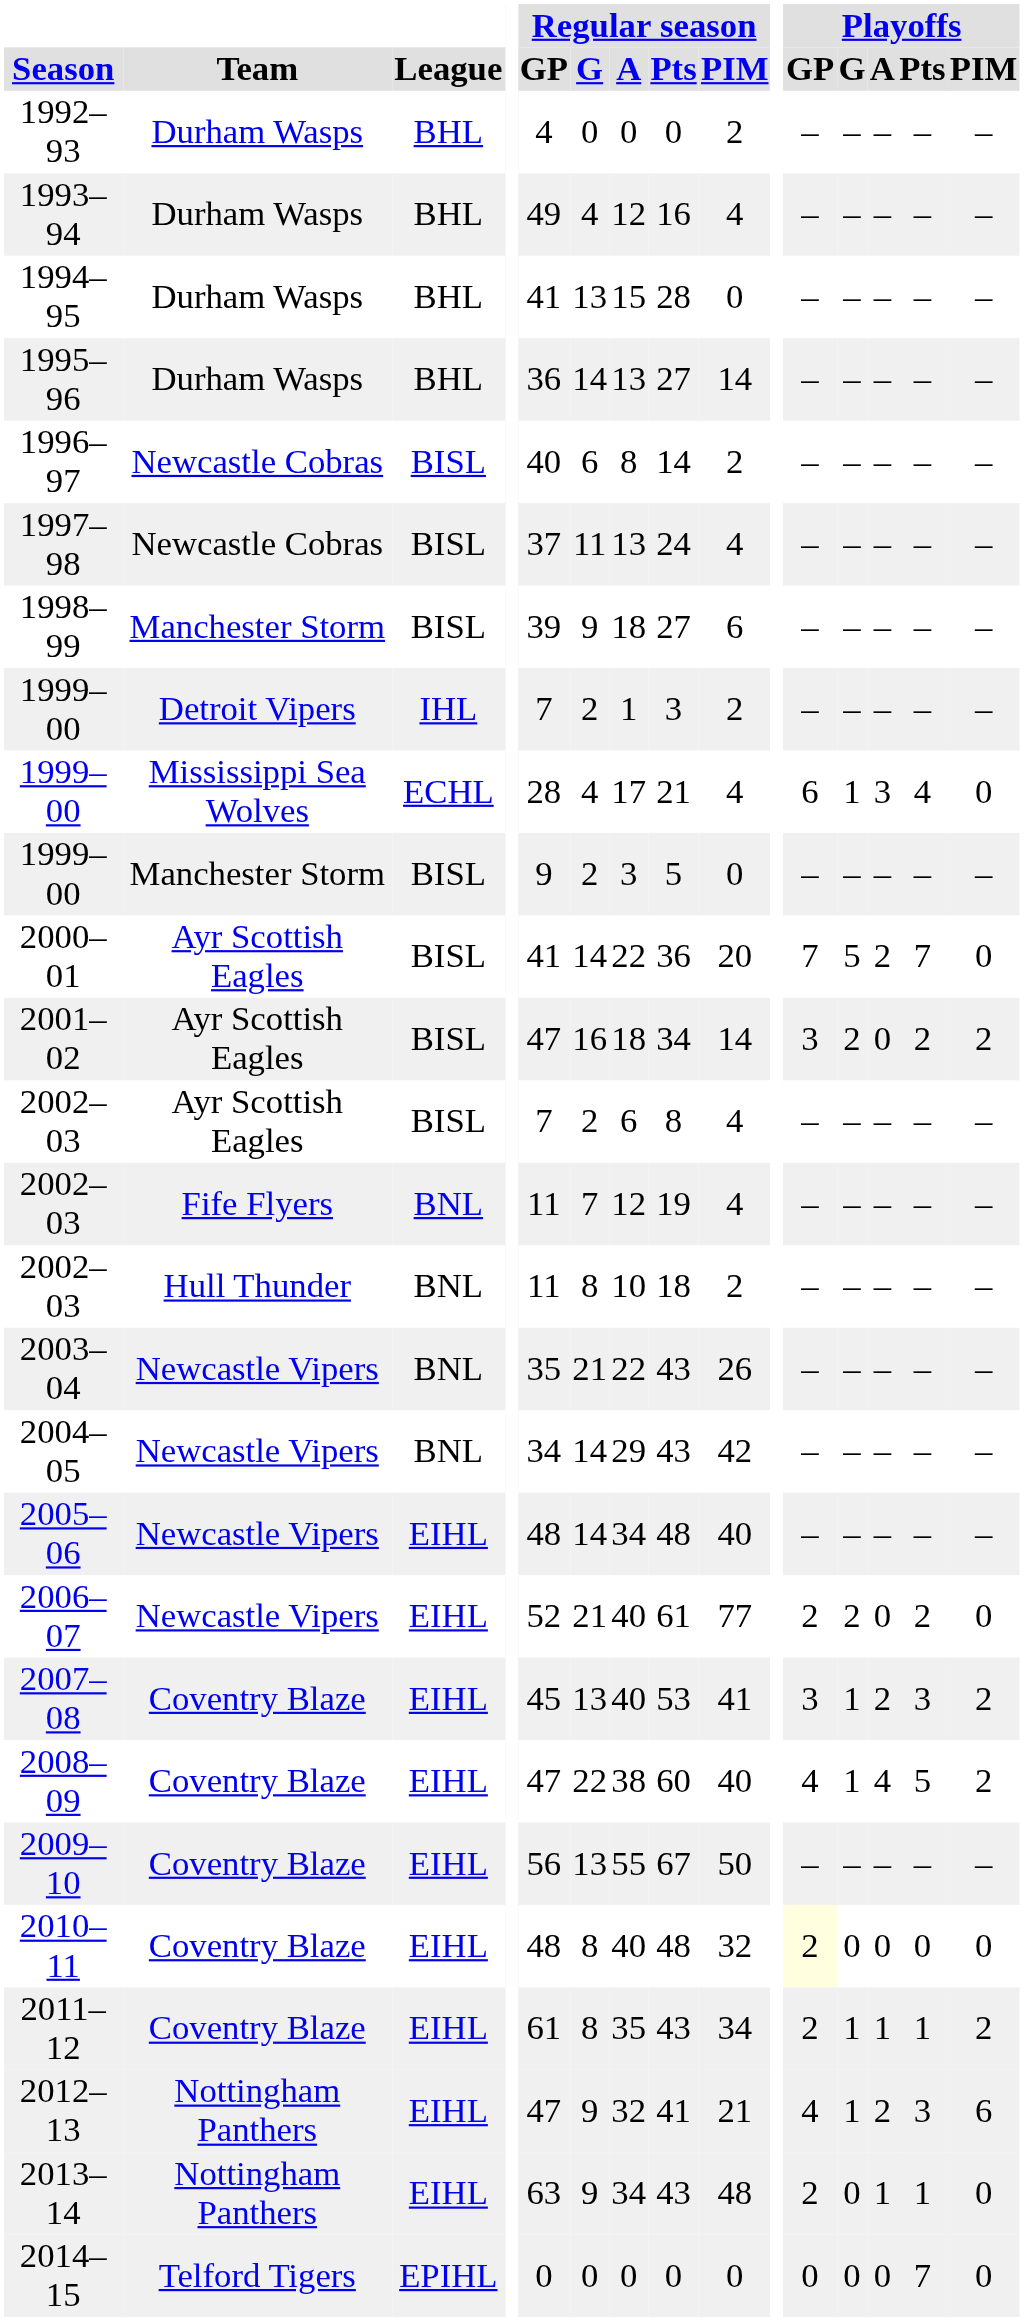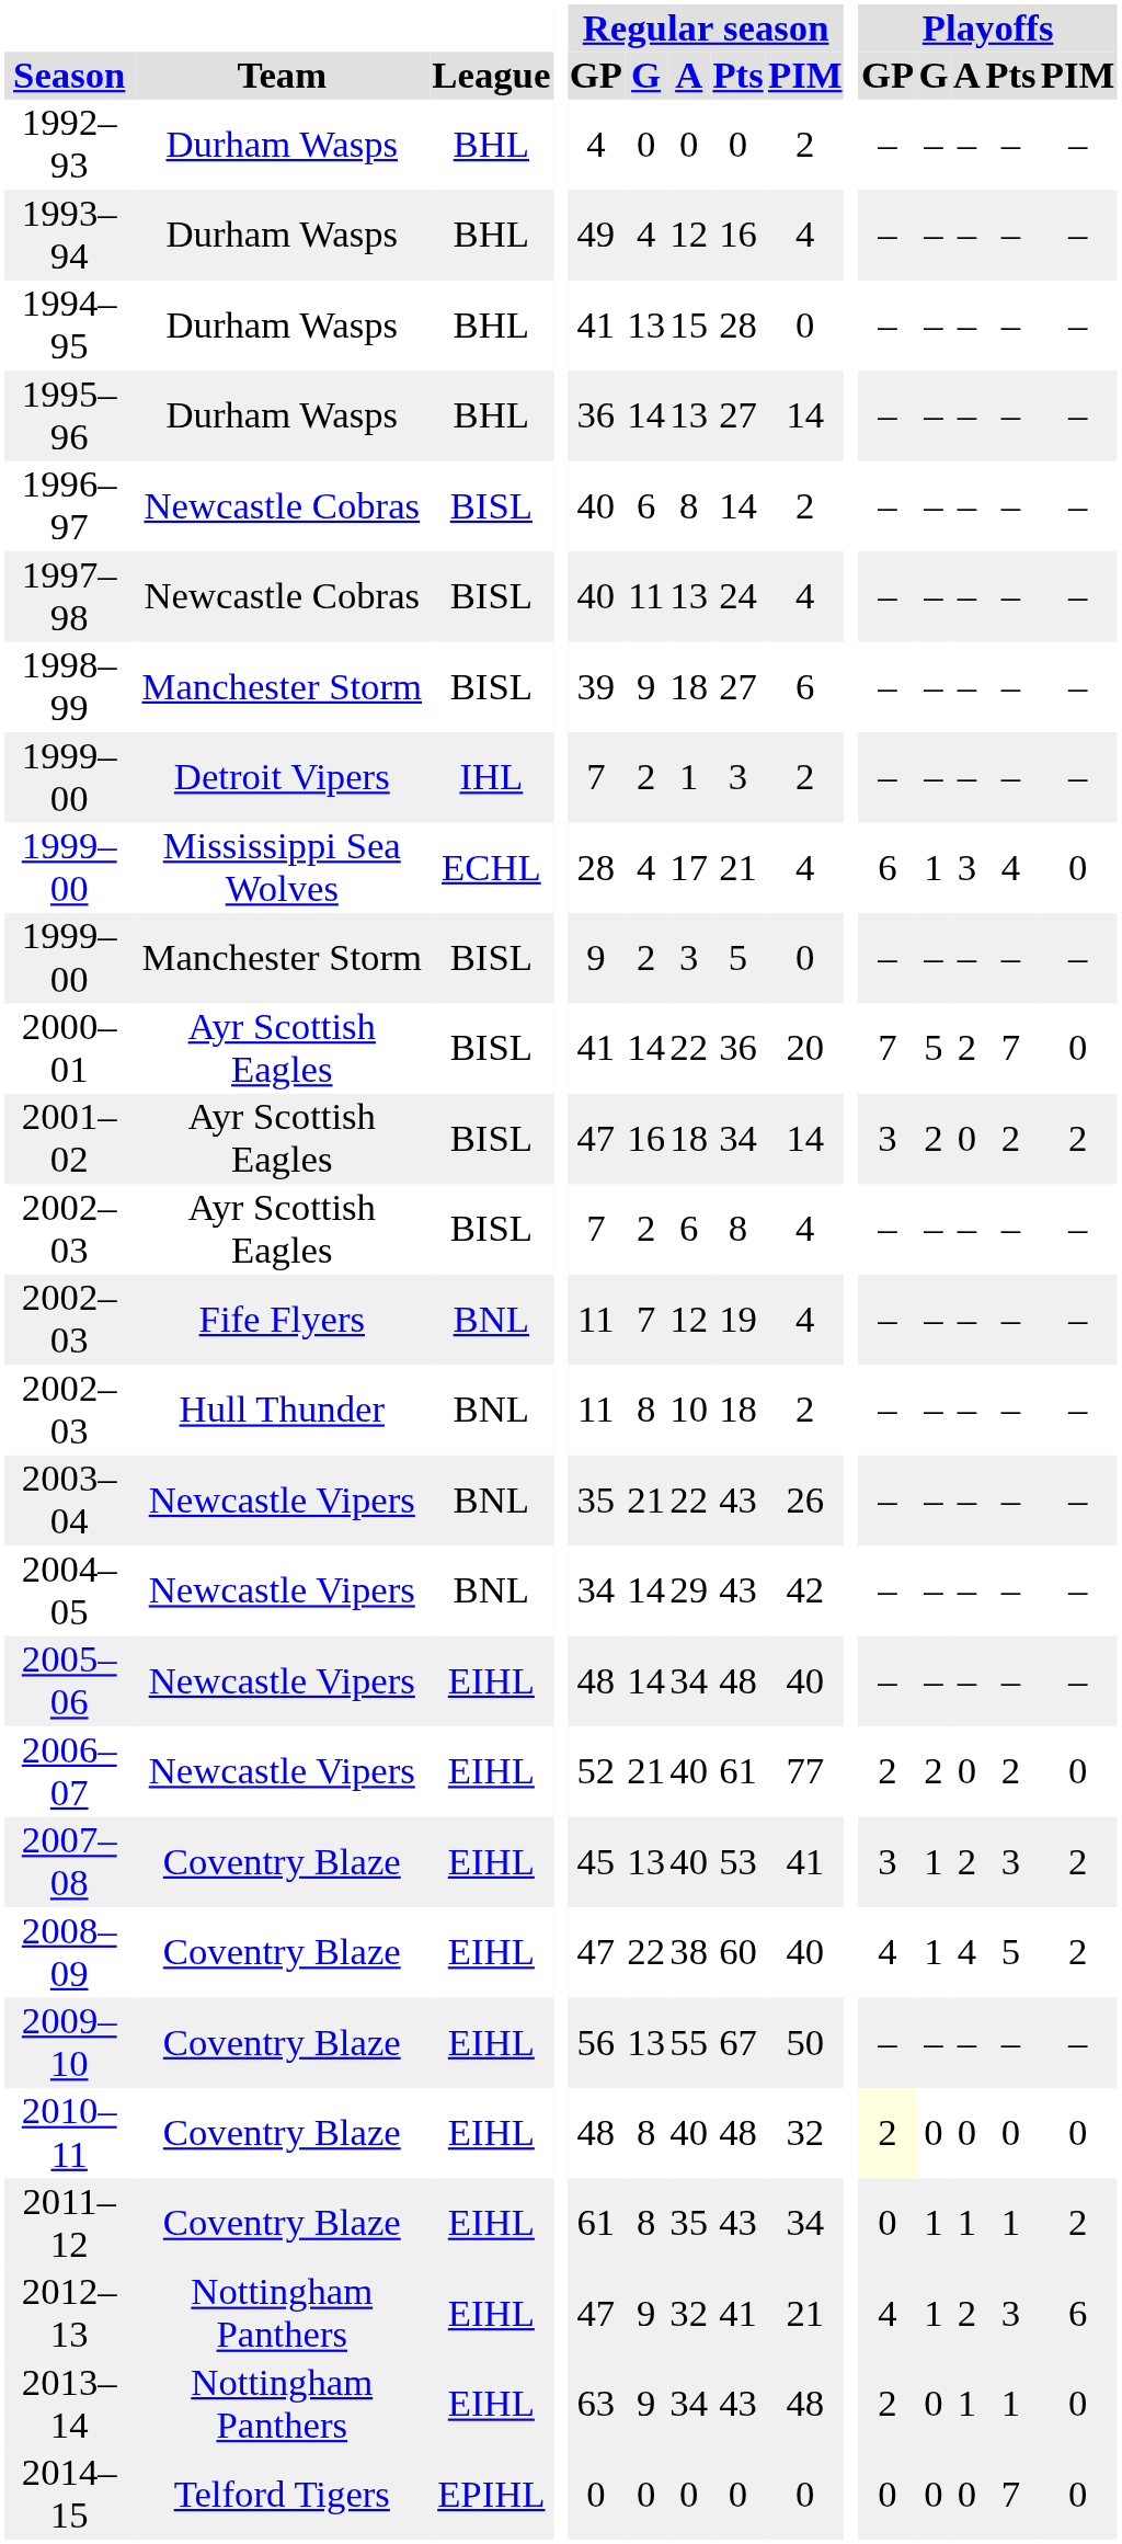1997–98 | Regular season / GP: 37 -> 40
2011–12 | Playoffs / GP: 2 -> 0
